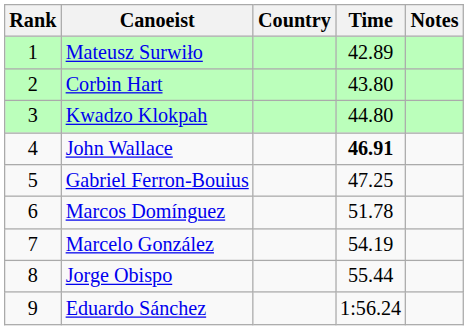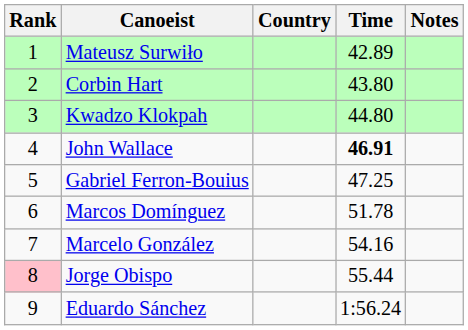Marcelo González | Time: 54.19 -> 54.16
Jorge Obispo | Rank: no background -> pink background
